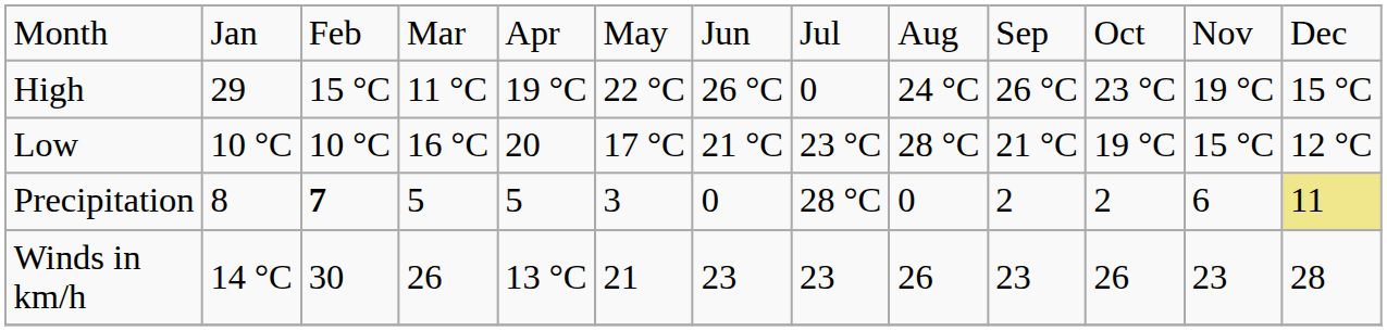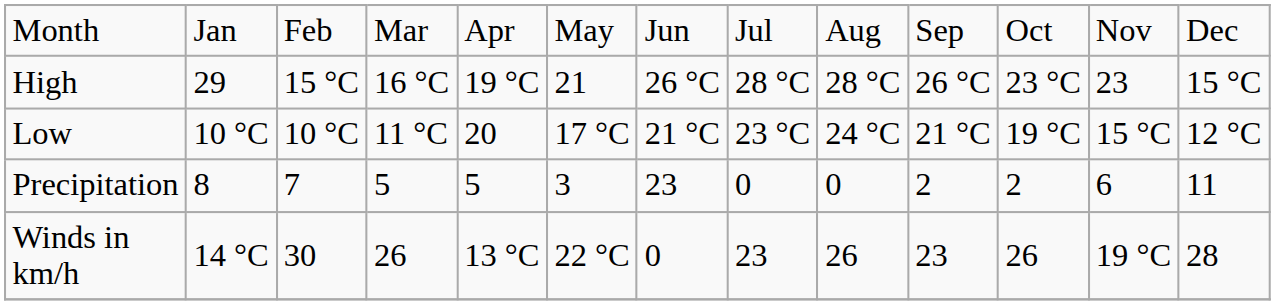High | column 4: 11 °C -> 16 °C
High | column 6: 22 °C -> 21
High | column 8: 0 -> 28 °C
High | column 9: 24 °C -> 28 °C
High | column 12: 19 °C -> 23
Low | column 4: 16 °C -> 11 °C
Low | column 9: 28 °C -> 24 °C
Precipitation | column 3: bold -> normal
Precipitation | column 7: 0 -> 23
Precipitation | column 8: 28 °C -> 0
Precipitation | column 13: khaki background -> no background
Winds in km/h | column 6: 21 -> 22 °C
Winds in km/h | column 7: 23 -> 0
Winds in km/h | column 12: 23 -> 19 °C
